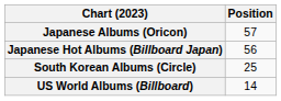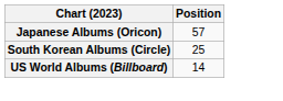- row: Japanese Hot Albums (Billboard Japan) | 56
